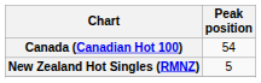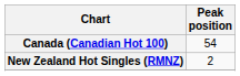New Zealand Hot Singles (RMNZ) | Peak position: 5 -> 2
